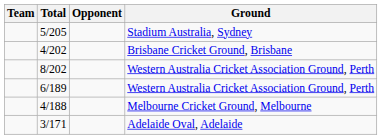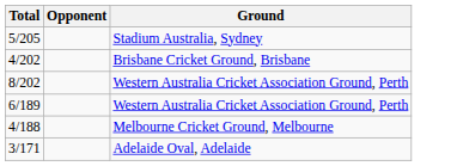- column: Team
